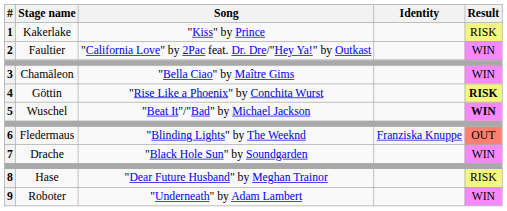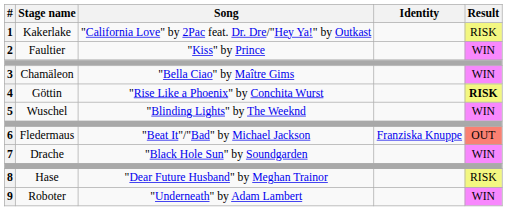1 | Song: "Kiss" by Prince -> "California Love" by 2Pac feat. Dr. Dre/"Hey Ya!" by Outkast
2 | Song: "California Love" by 2Pac feat. Dr. Dre/"Hey Ya!" by Outkast -> "Kiss" by Prince
5 | Song: "Beat It"/"Bad" by Michael Jackson -> "Blinding Lights" by The Weeknd
5 | Result: bold -> normal
6 | Song: "Blinding Lights" by The Weeknd -> "Beat It"/"Bad" by Michael Jackson
